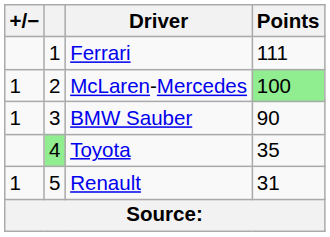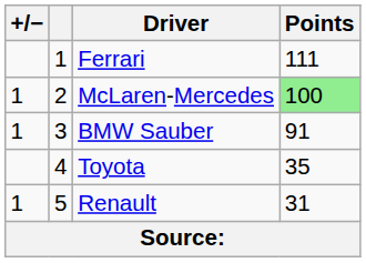BMW Sauber | Points: 90 -> 91
Toyota | column 2: lightgreen background -> no background
